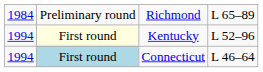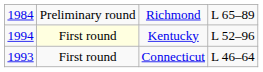Connecticut | column 1: 1994 -> 1993
Connecticut | column 2: lightblue background -> no background
